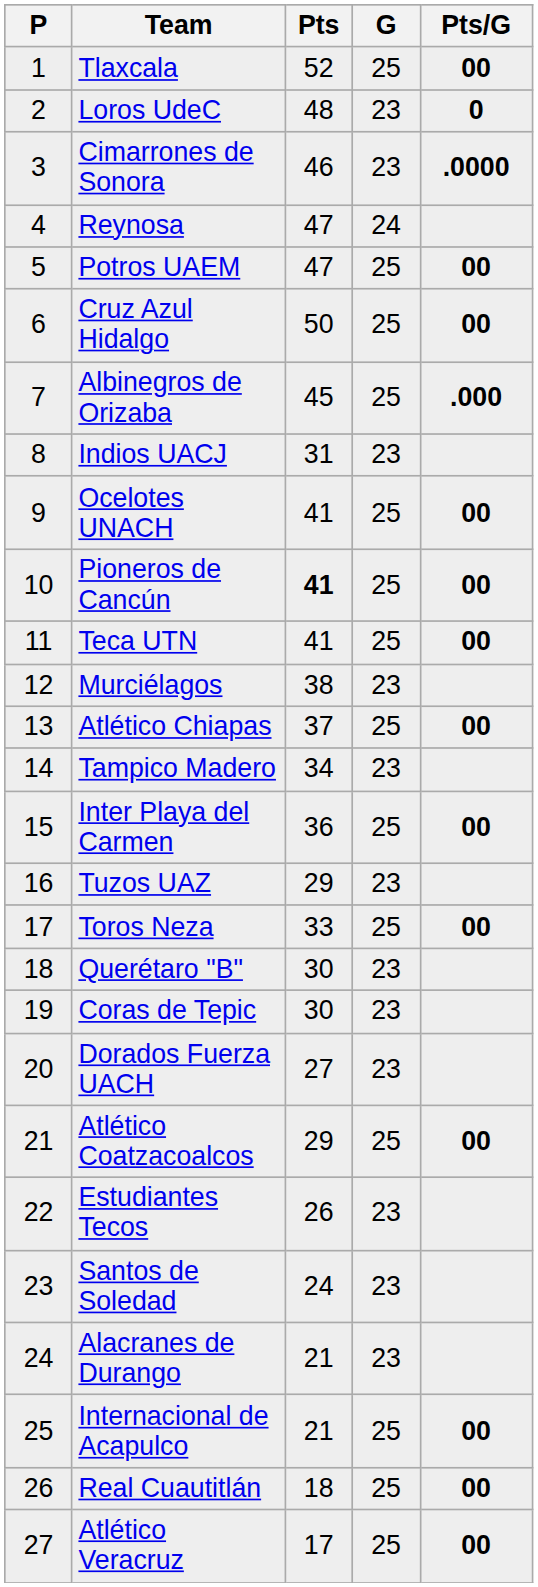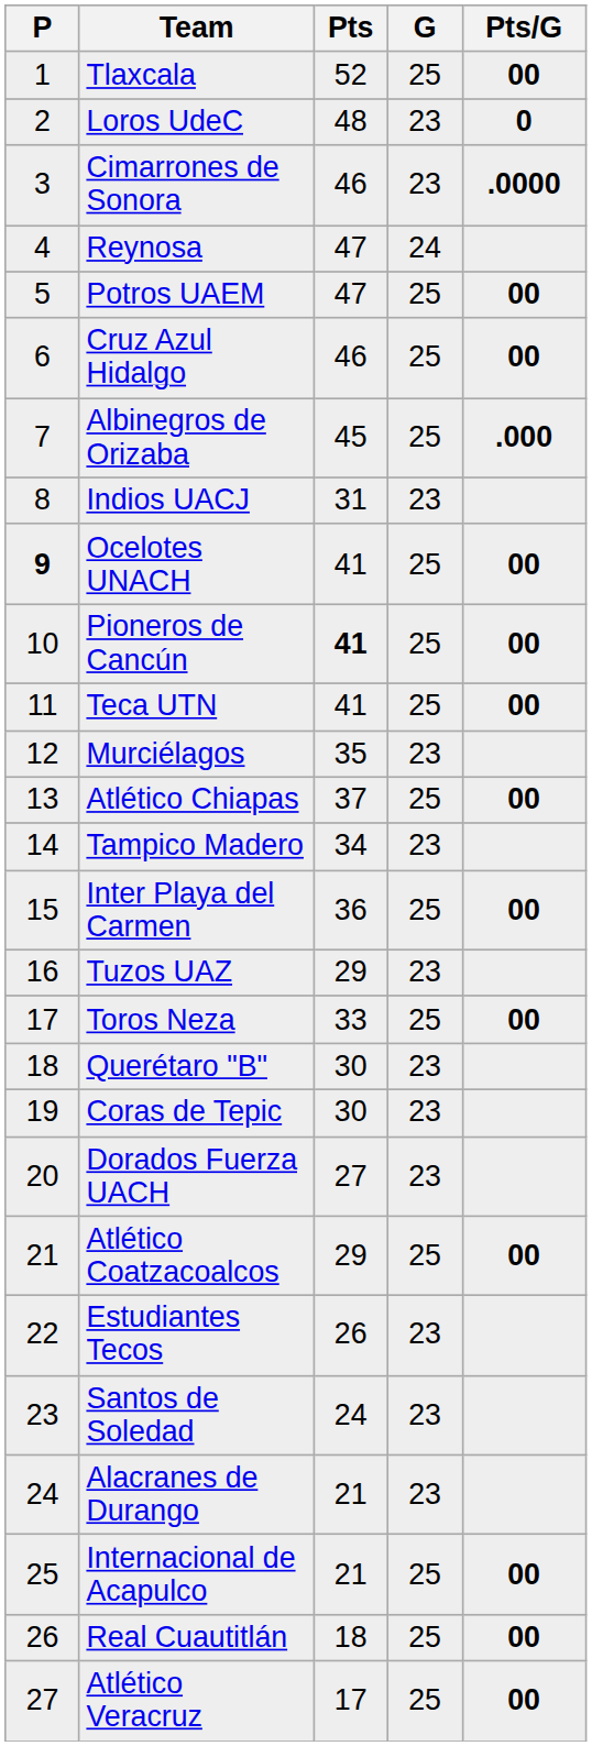Cruz Azul Hidalgo | Pts: 50 -> 46
Ocelotes UNACH | P: normal -> bold
Murciélagos | Pts: 38 -> 35
